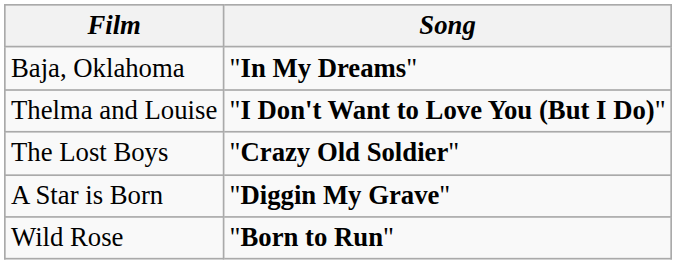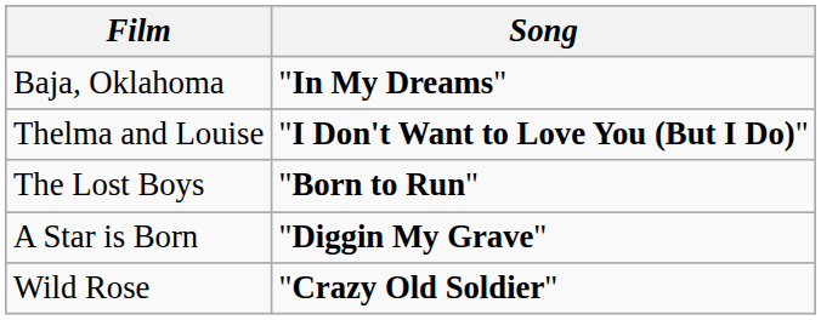The Lost Boys | Song: "Crazy Old Soldier" -> "Born to Run"
Wild Rose | Song: "Born to Run" -> "Crazy Old Soldier"
